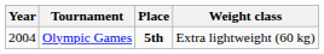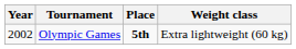Olympic Games | Year: 2004 -> 2002
